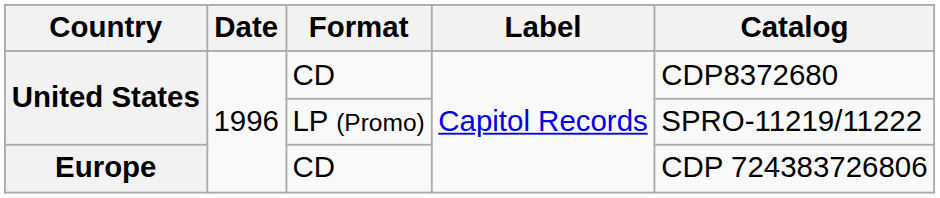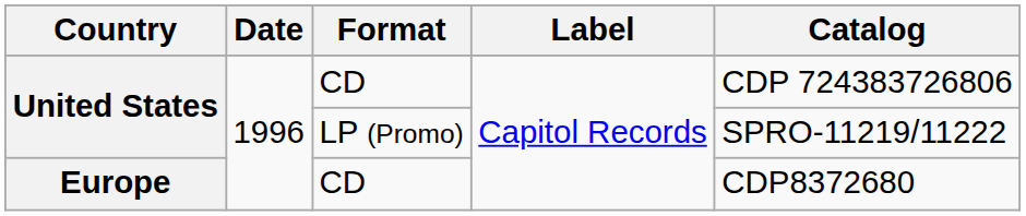United States / CD | Catalog: CDP8372680 -> CDP 724383726806
Europe | Catalog: CDP 724383726806 -> CDP8372680
